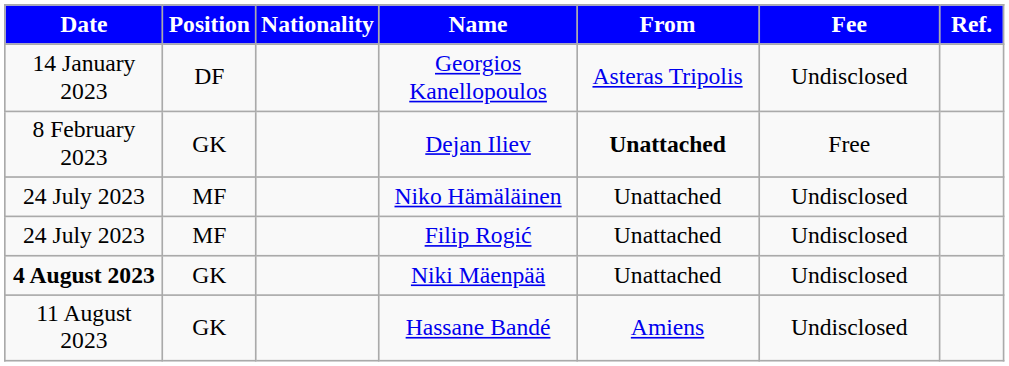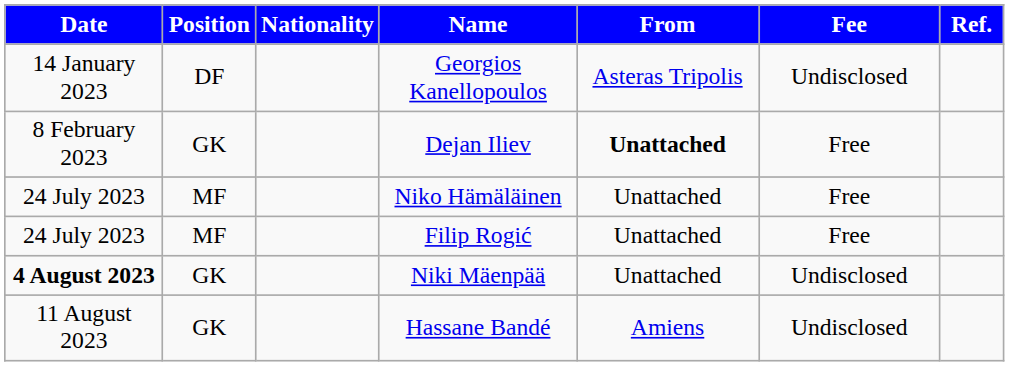Niko Hämäläinen | Fee: Undisclosed -> Free
Filip Rogić | Fee: Undisclosed -> Free
